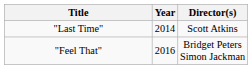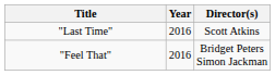"Last Time" | Year: 2014 -> 2016
